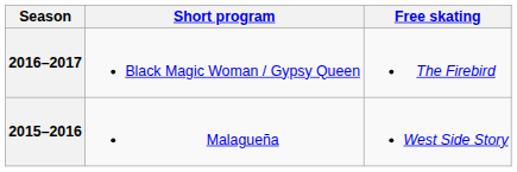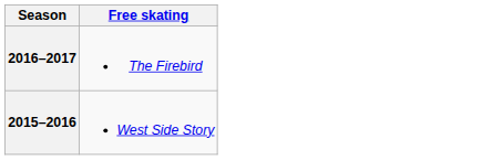- column: Short program | Black Magic Woman / Gypsy Queen | Malagueña
